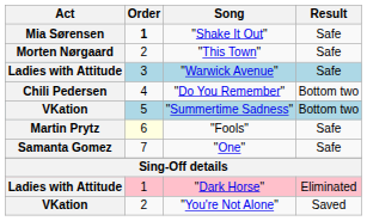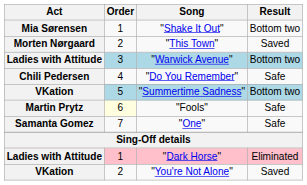"Shake It Out" | Order: bold -> normal
"Shake It Out" | Result: Safe -> Bottom two
"This Town" | Result: Safe -> Saved
"Warwick Avenue" | Result: Safe -> Bottom two
"Do You Remember" | Result: Bottom two -> Safe
